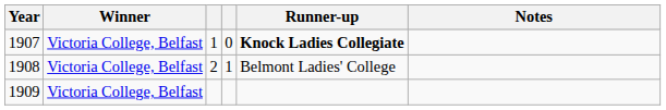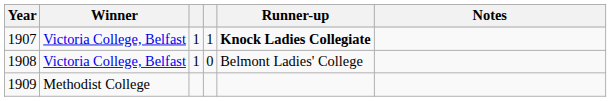1907 | column 4: 0 -> 1
1908 | column 3: 2 -> 1
1908 | column 4: 1 -> 0
1909 | Winner: Victoria College, Belfast -> Methodist College
